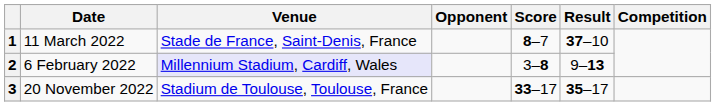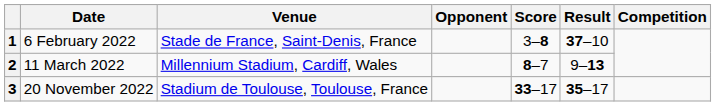1 | Date: 11 March 2022 -> 6 February 2022
1 | Score: 8–7 -> 3–8
2 | Date: 6 February 2022 -> 11 March 2022
2 | Venue: lavender background -> no background
2 | Score: 3–8 -> 8–7
